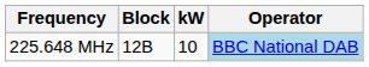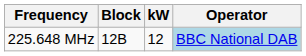225.648 MHz | kW: 10 -> 12
